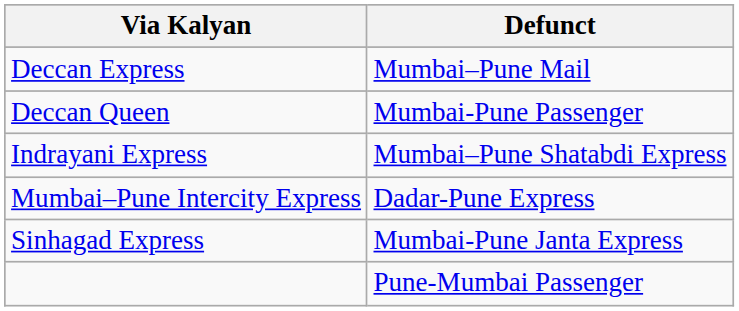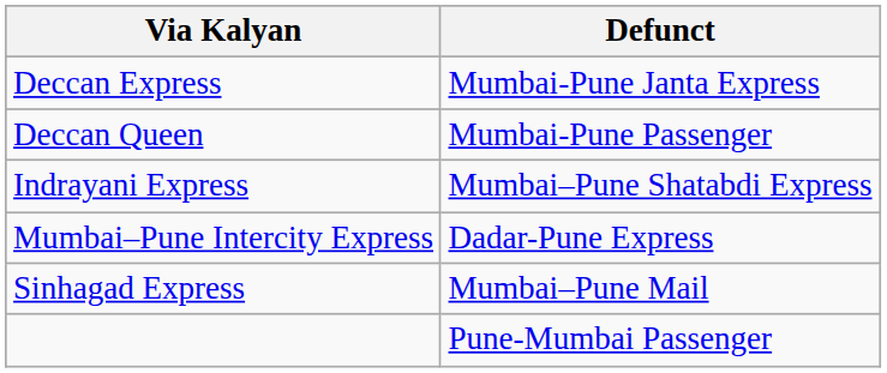Deccan Express | Defunct: Mumbai–Pune Mail -> Mumbai-Pune Janta Express
Sinhagad Express | Defunct: Mumbai-Pune Janta Express -> Mumbai–Pune Mail
